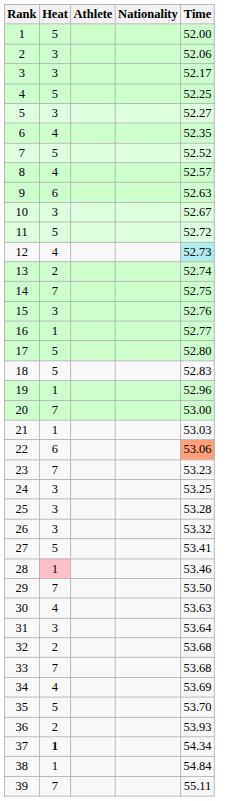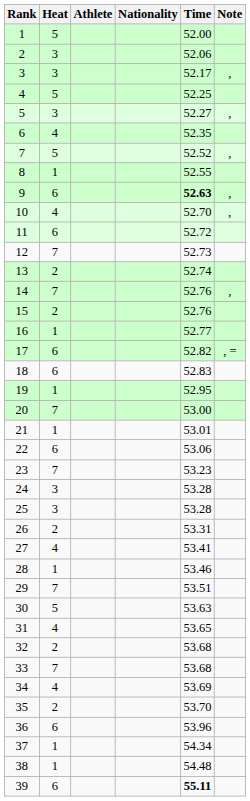+ column: Note | , | , | , | , | , | , | , =
8 | Heat: 4 -> 1
8 | Time: 52.57 -> 52.55
9 | Time: normal -> bold
10 | Heat: 3 -> 4
10 | Time: 52.67 -> 52.70
11 | Heat: 5 -> 6
12 | Heat: 4 -> 7
12 | Time: paleturquoise background -> no background
14 | Time: 52.75 -> 52.76
15 | Heat: 3 -> 2
17 | Heat: 5 -> 6
17 | Time: 52.80 -> 52.82
18 | Heat: 5 -> 6
19 | Time: 52.96 -> 52.95
21 | Time: 53.03 -> 53.01
22 | Time: lightsalmon background -> no background
24 | Time: 53.25 -> 53.28
26 | Heat: 3 -> 2
26 | Time: 53.32 -> 53.31
27 | Heat: 5 -> 4
28 | Heat: pink background -> no background
29 | Time: 53.50 -> 53.51
30 | Heat: 4 -> 5
31 | Heat: 3 -> 4
31 | Time: 53.64 -> 53.65
35 | Heat: 5 -> 2
36 | Heat: 2 -> 6
36 | Time: 53.93 -> 53.96
37 | Heat: bold -> normal
38 | Time: 54.84 -> 54.48
39 | Heat: 7 -> 6
39 | Time: normal -> bold
